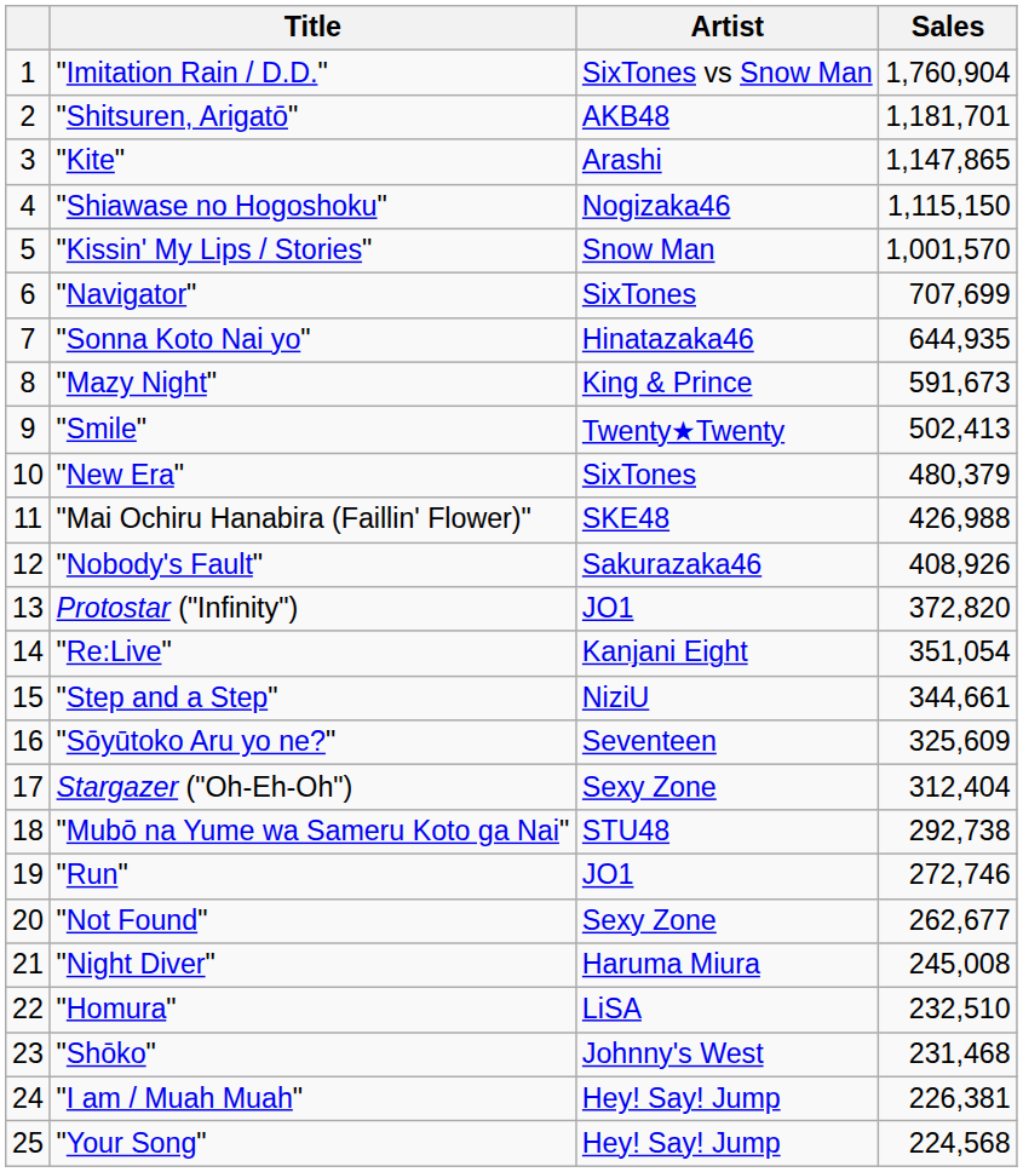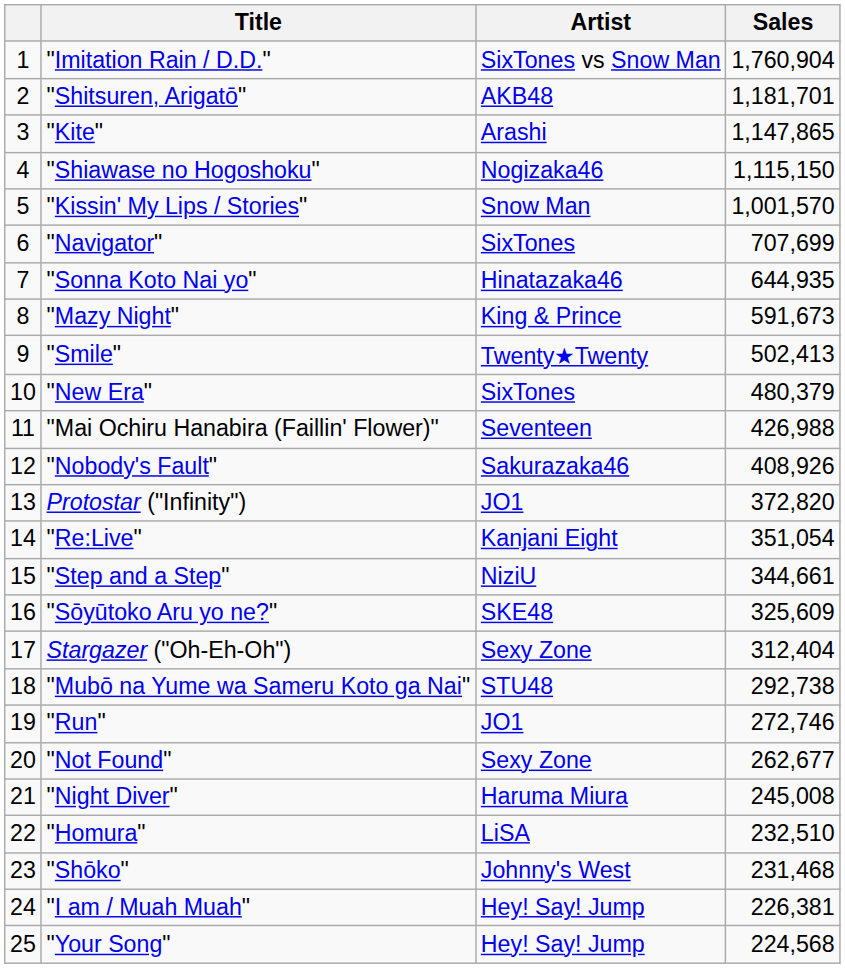"Mai Ochiru Hanabira (Faillin' Flower)" | Artist: SKE48 -> Seventeen
"Sōyūtoko Aru yo ne?" | Artist: Seventeen -> SKE48
